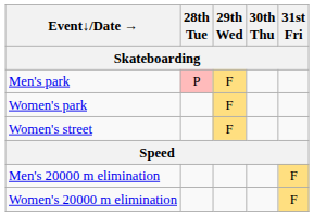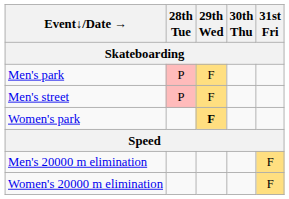+ row: Men's street | P | F
Women's park | 29th Wed: normal -> bold
- row: Women's street | F
